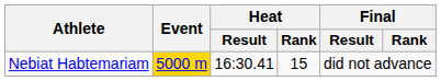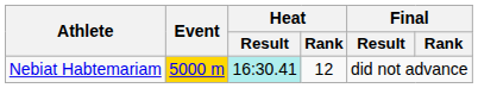Nebiat Habtemariam | Heat / Result: no background -> paleturquoise background
Nebiat Habtemariam | Heat / Rank: 15 -> 12
